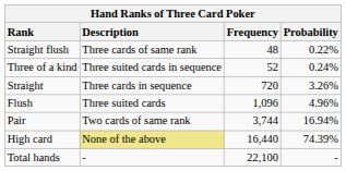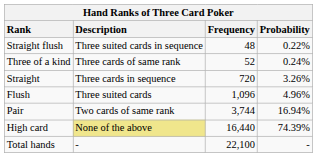Straight flush | Description: Three cards of same rank -> Three suited cards in sequence
Three of a kind | Description: Three suited cards in sequence -> Three cards of same rank
